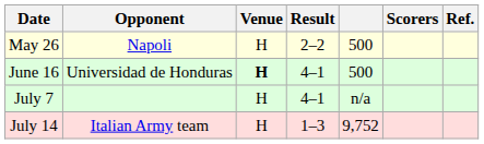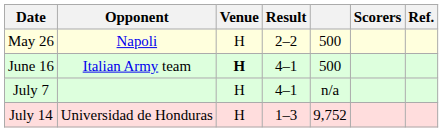June 16 | Opponent: Universidad de Honduras -> Italian Army team
July 14 | Opponent: Italian Army team -> Universidad de Honduras
